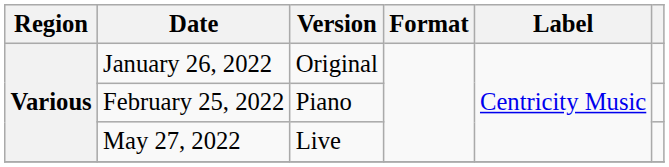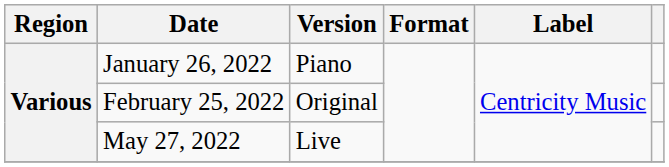January 26, 2022 | Version: Original -> Piano
February 25, 2022 | Version: Piano -> Original
